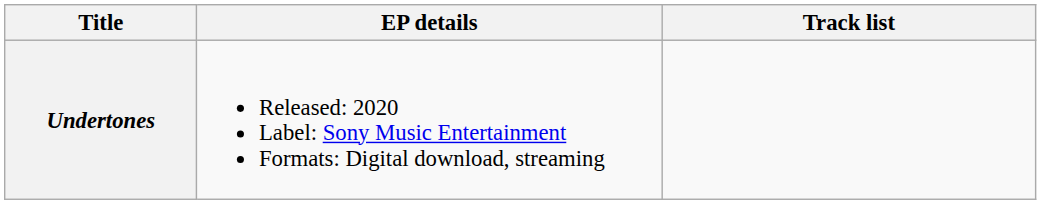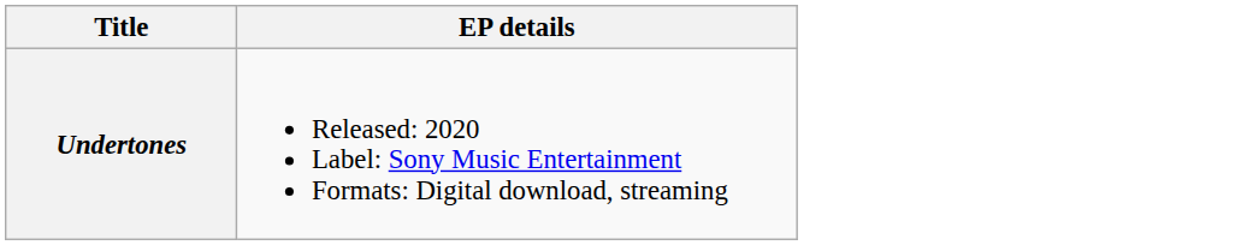- column: Track list
